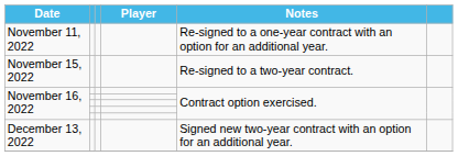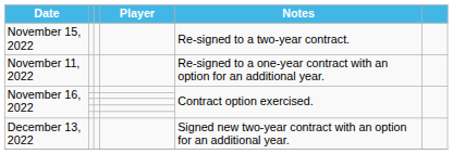rows swapped: November 11, 2022 <-> November 15, 2022
